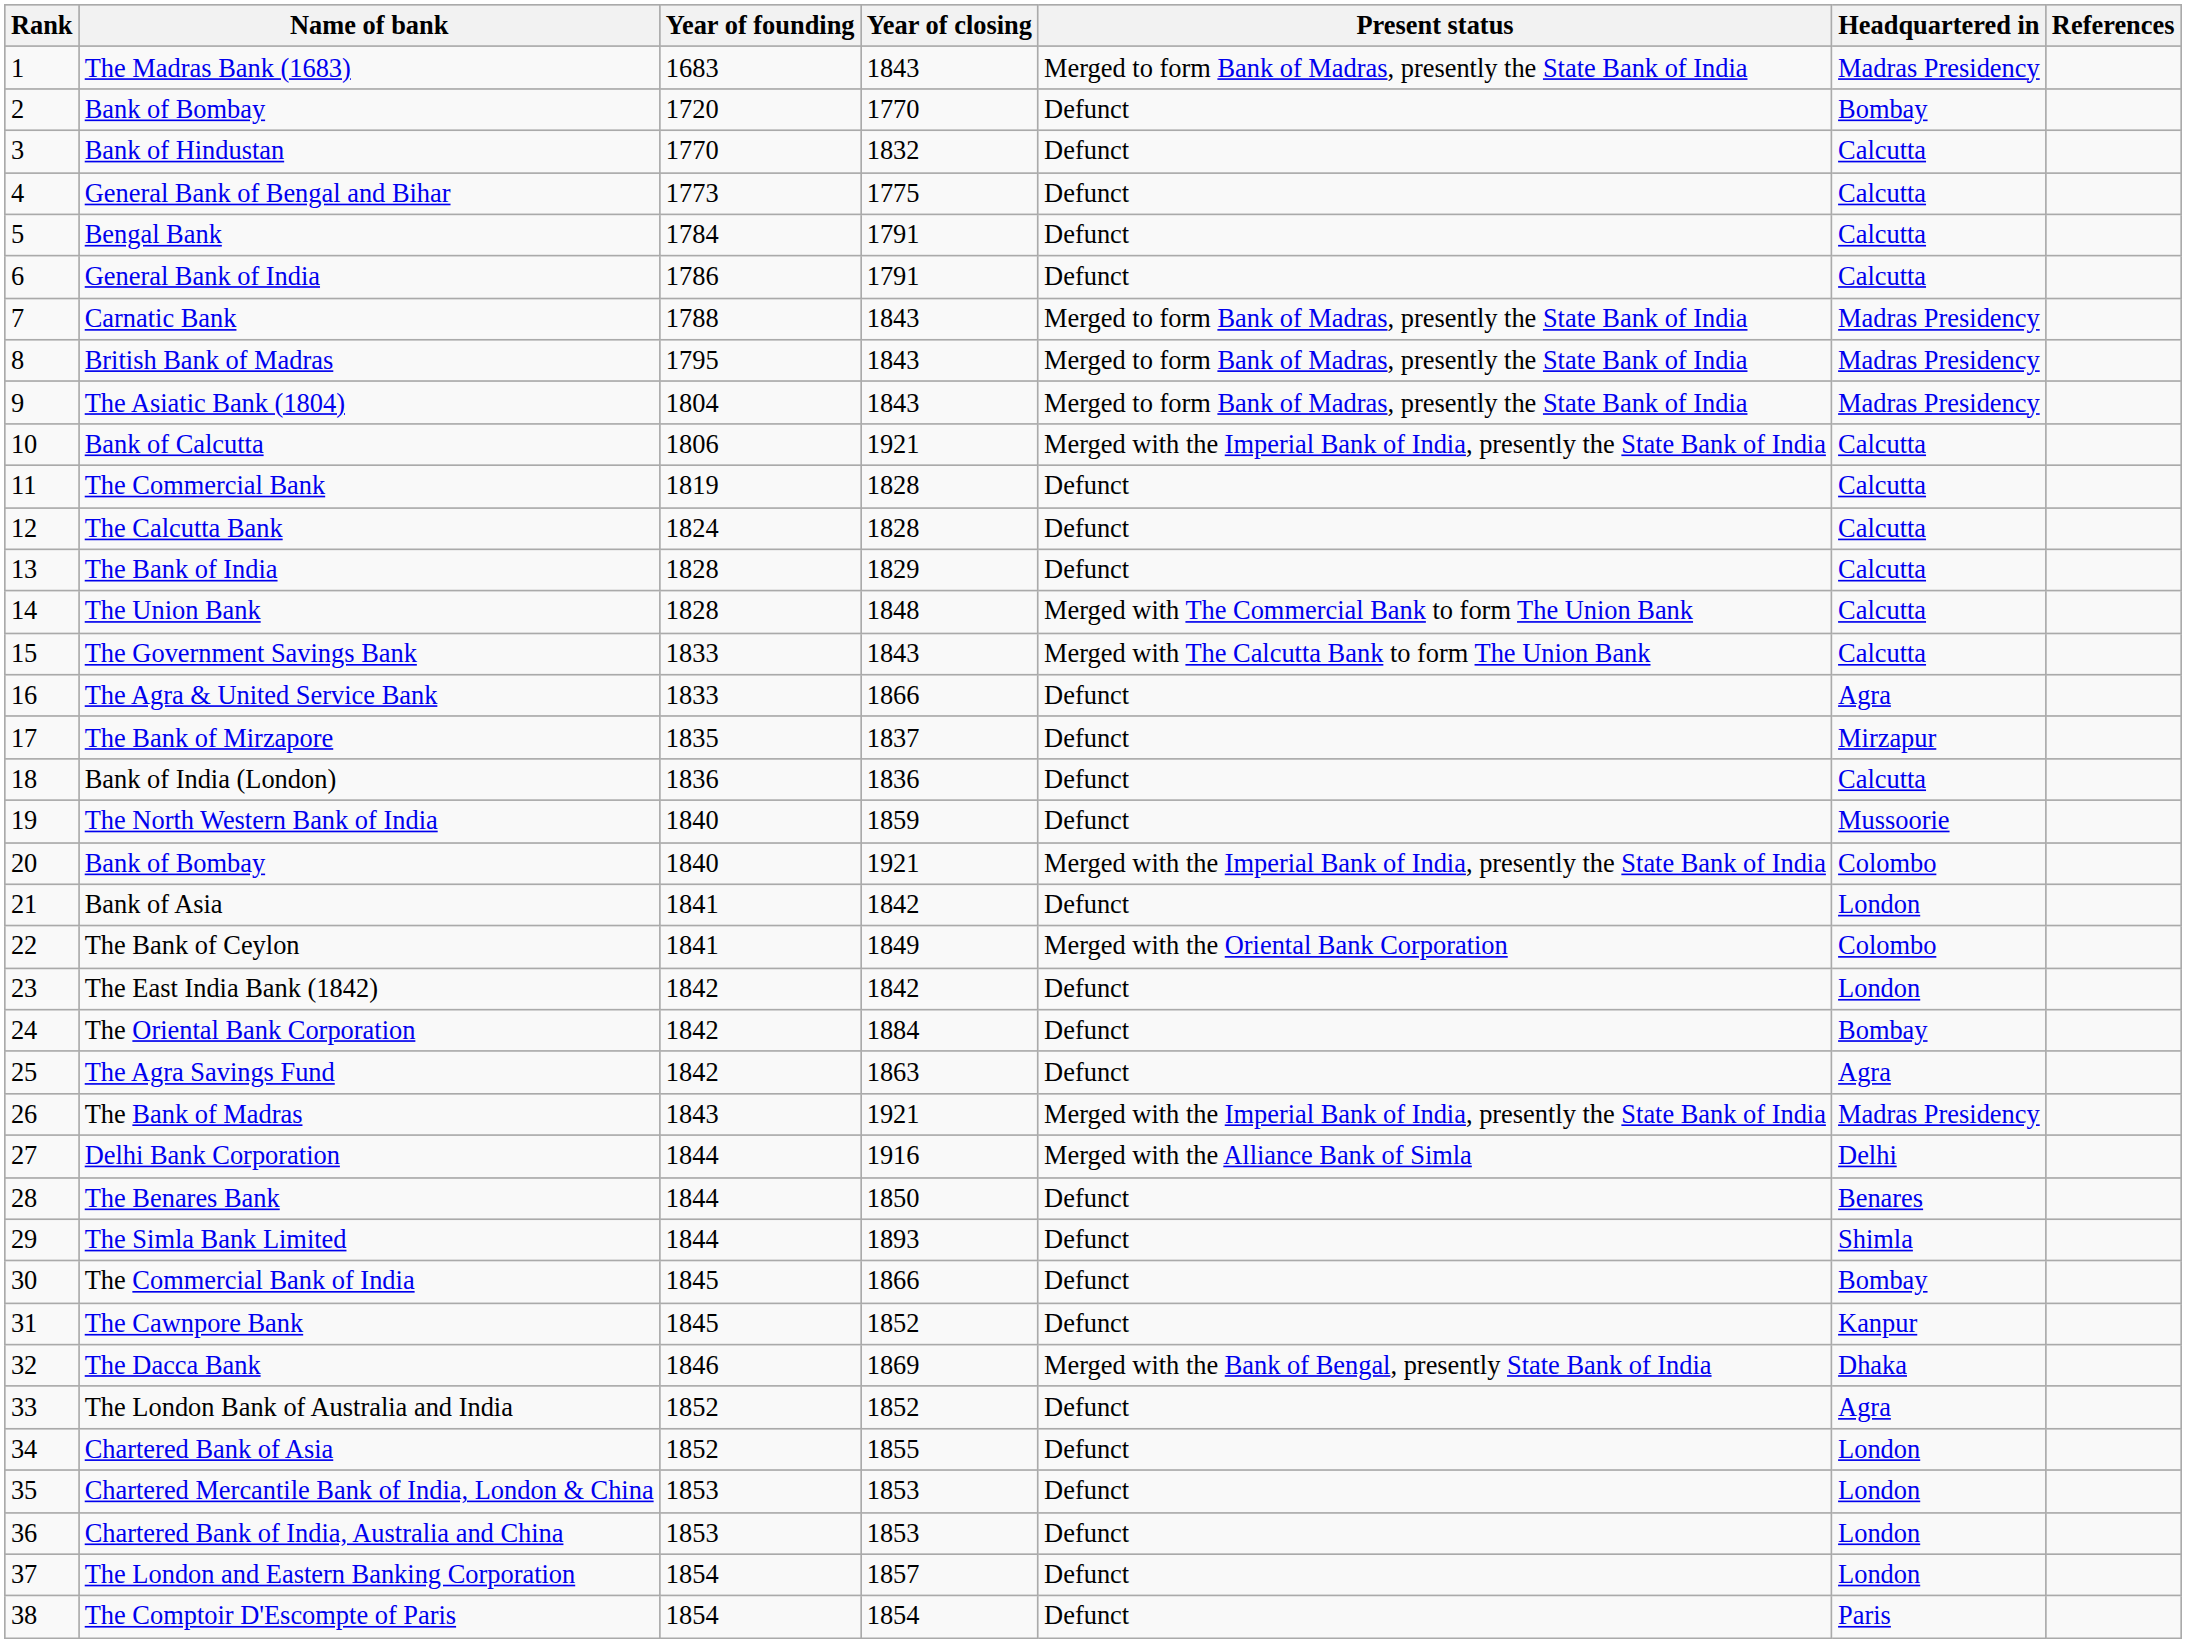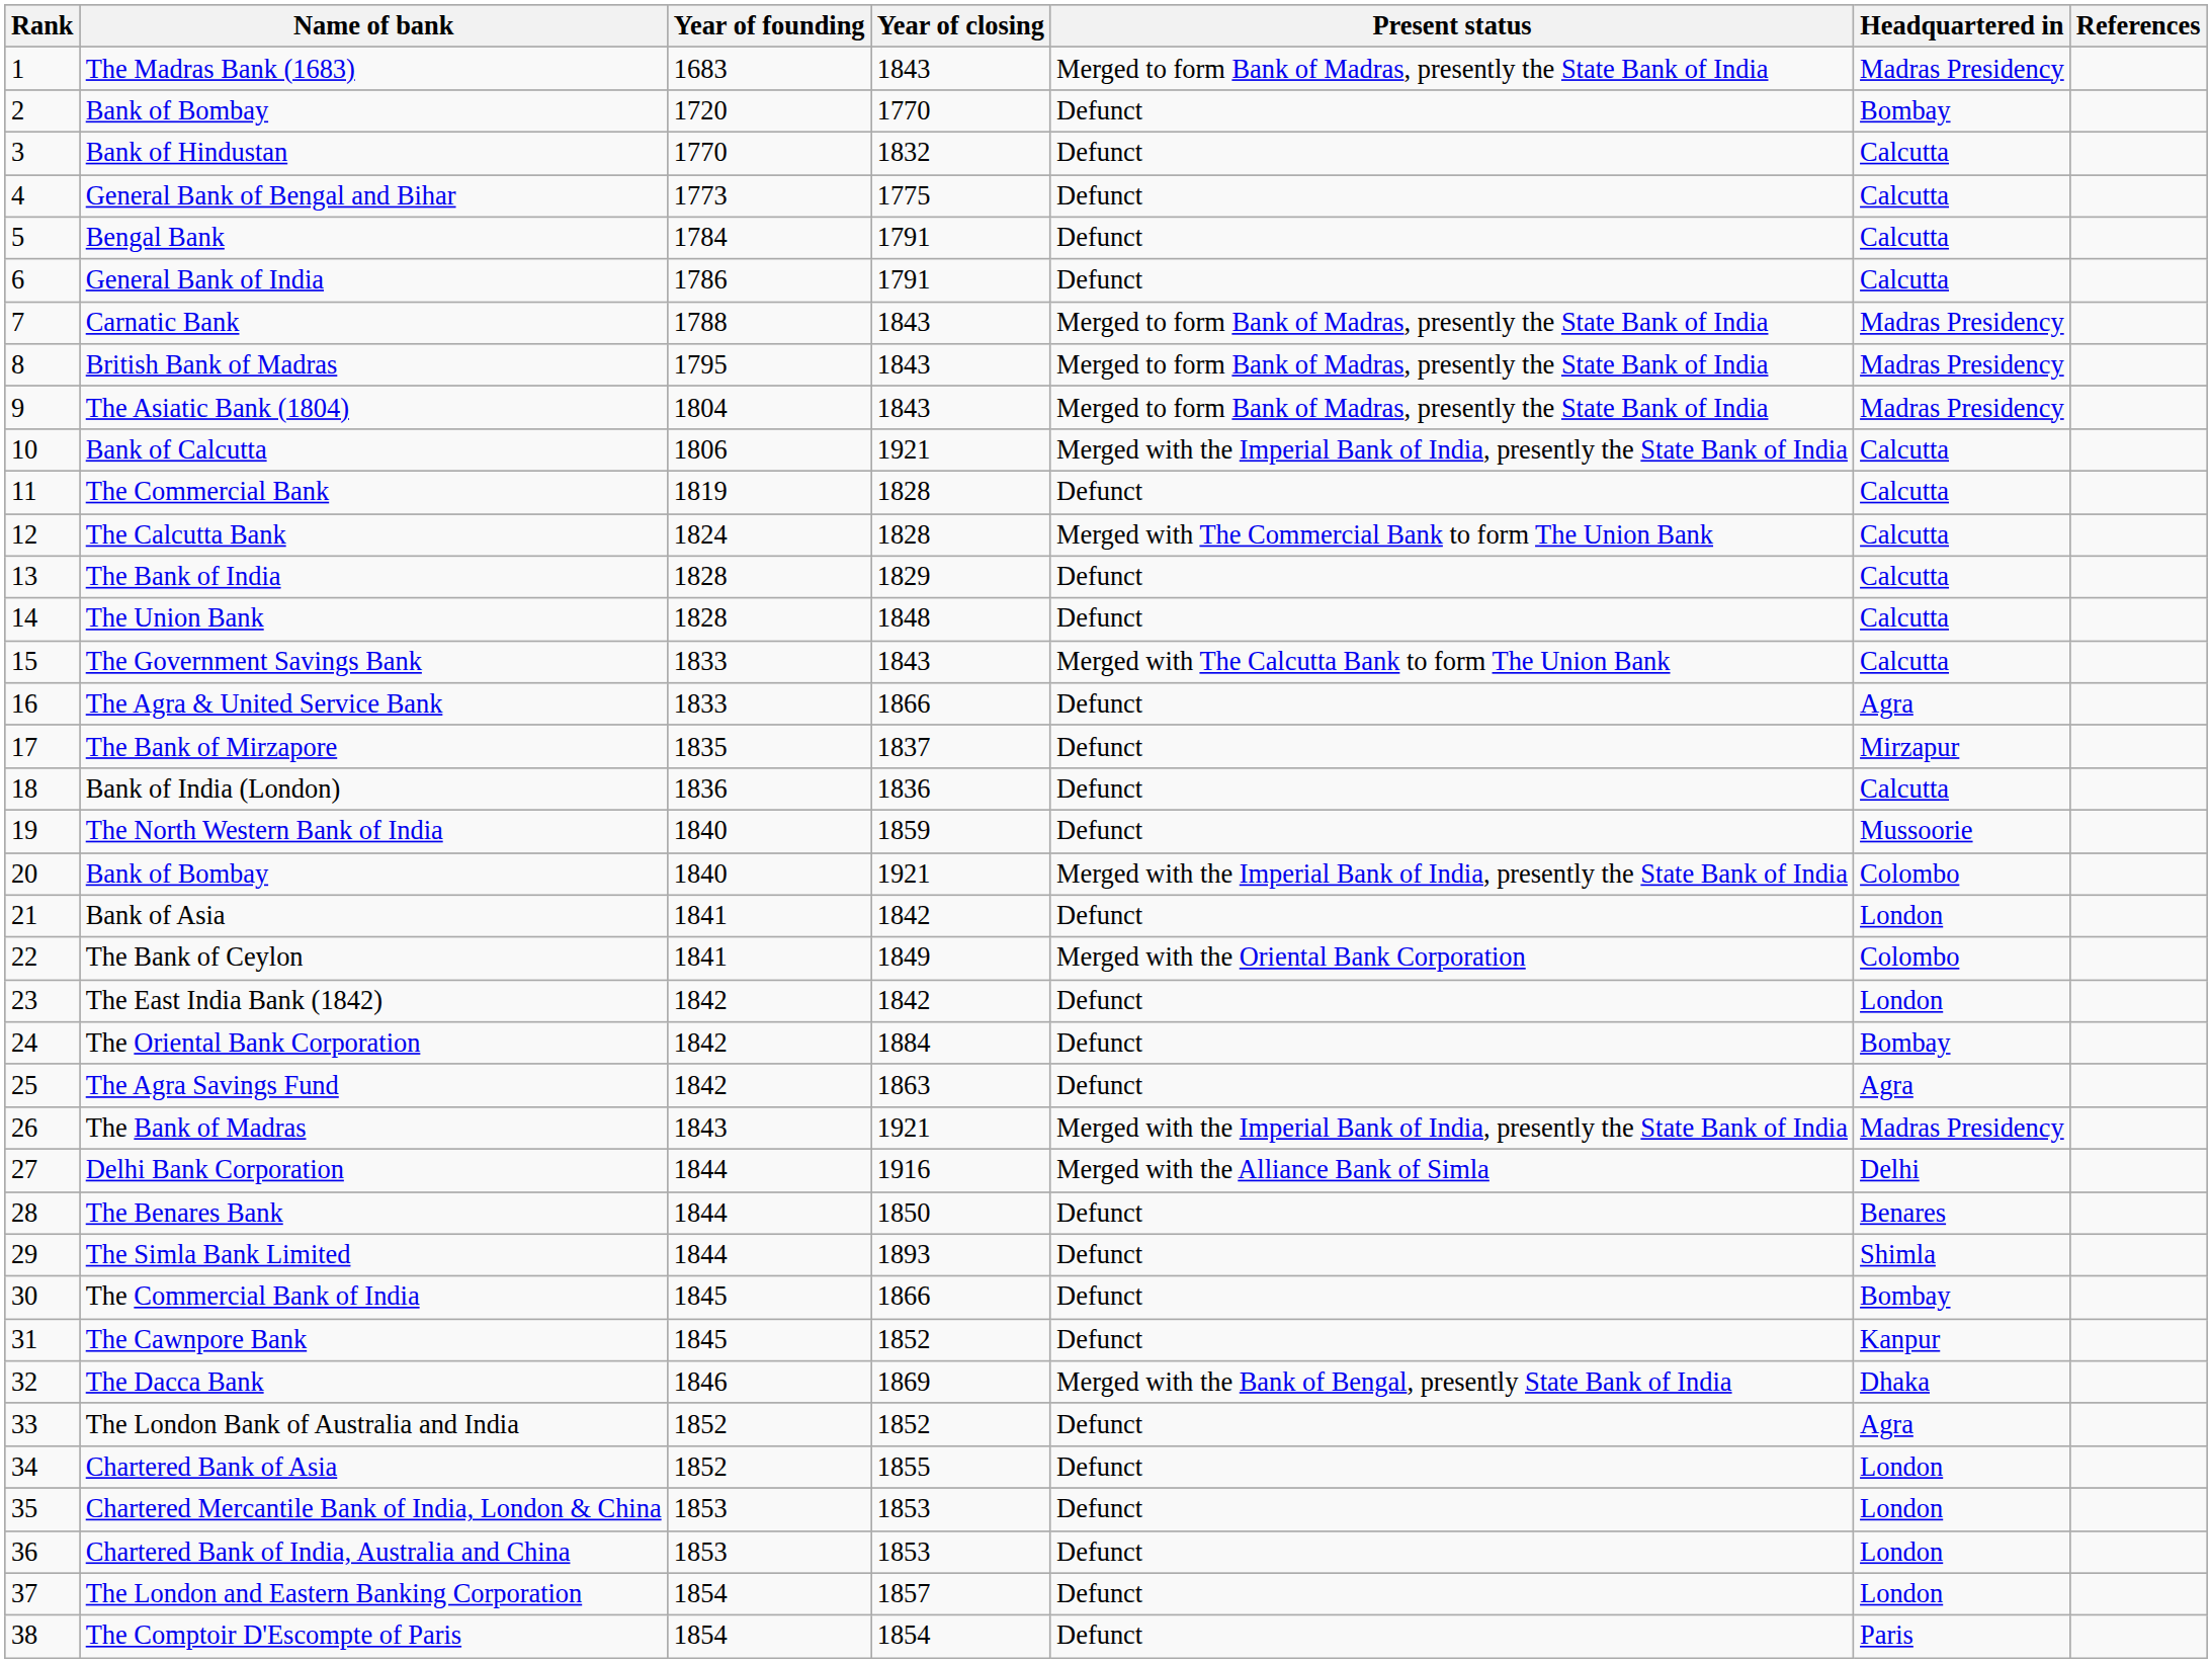The Calcutta Bank | Present status: Defunct -> Merged with The Commercial Bank to form The Union Bank
The Union Bank | Present status: Merged with The Commercial Bank to form The Union Bank -> Defunct
